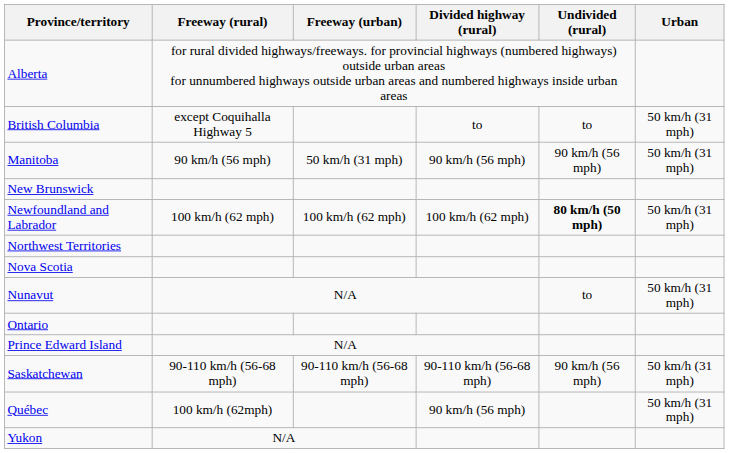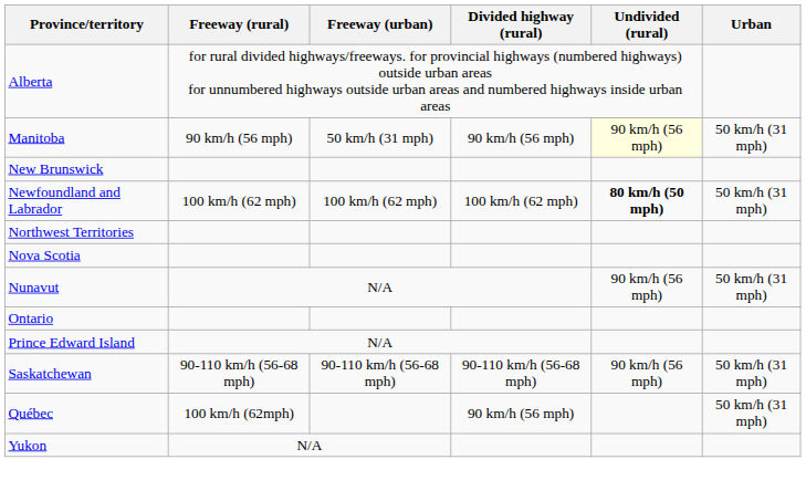- row: British Columbia | except Coquihalla Highway 5 | to | to | 50 km/h (31 mph)
Manitoba | Undivided (rural): no background -> lightyellow background
Nunavut | Undivided (rural): to -> 90 km/h (56 mph)
